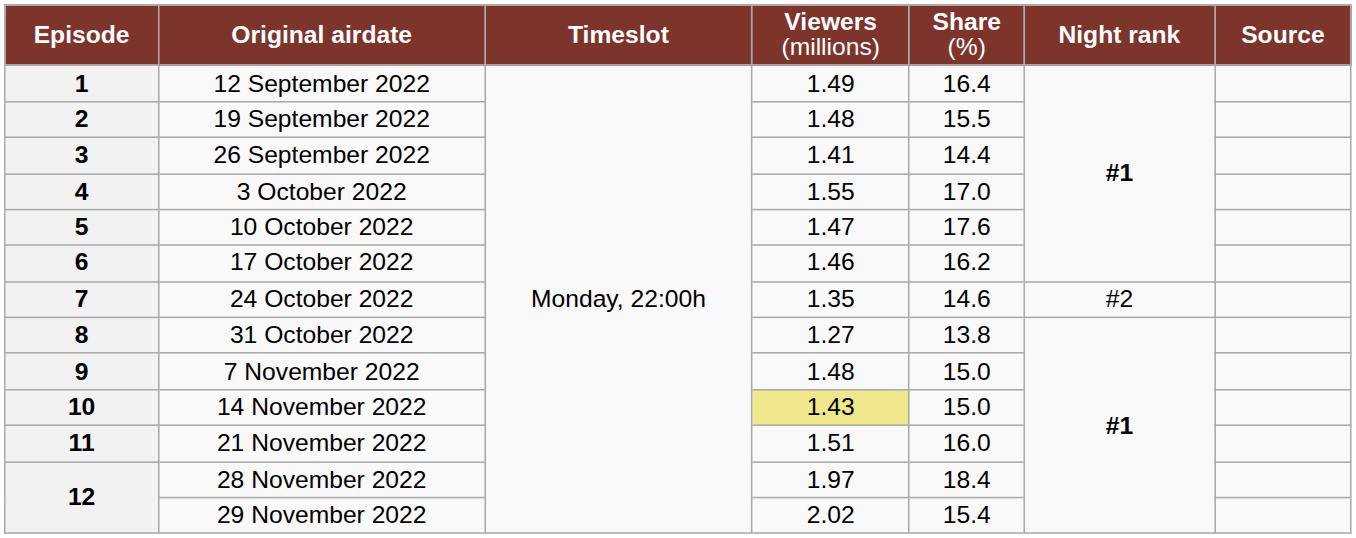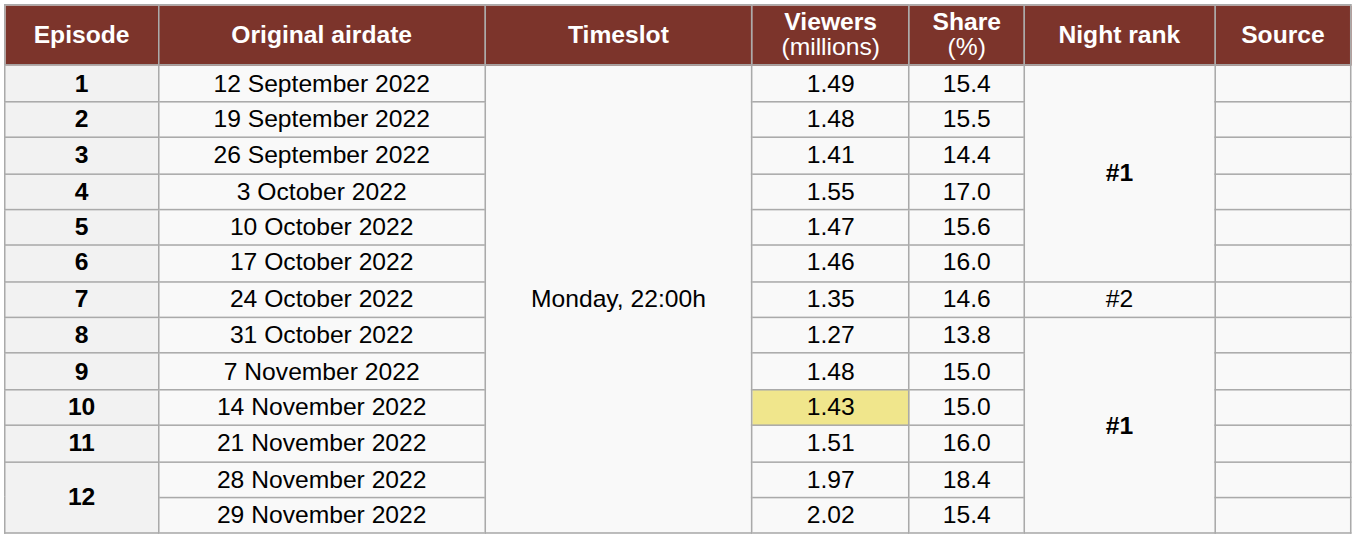1 | column 5: 16.4 -> 15.4
5 | column 5: 17.6 -> 15.6
6 | column 5: 16.2 -> 16.0
